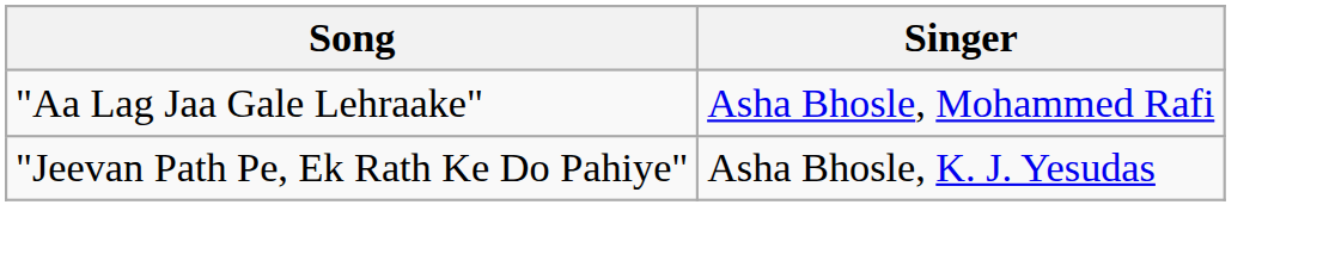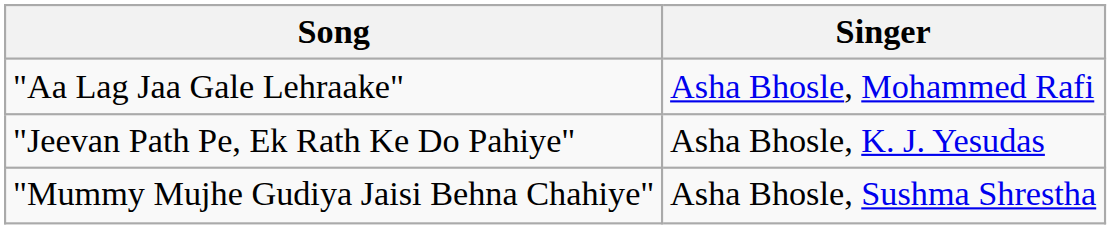+ row: "Mummy Mujhe Gudiya Jaisi Behna Chahiye" | Asha Bhosle, Sushma Shrestha
